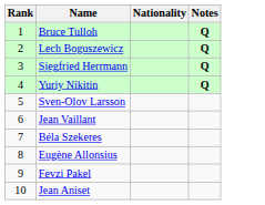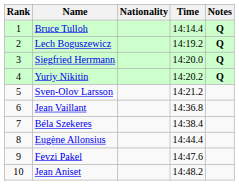+ column: Time | 14:14.4 | 14:19.2 | 14:20.0 | 14:20.2 | 14:21.2 | 14:36.8 | 14:38.4 | 14:44.4 | 14:47.6 | 14:48.2
